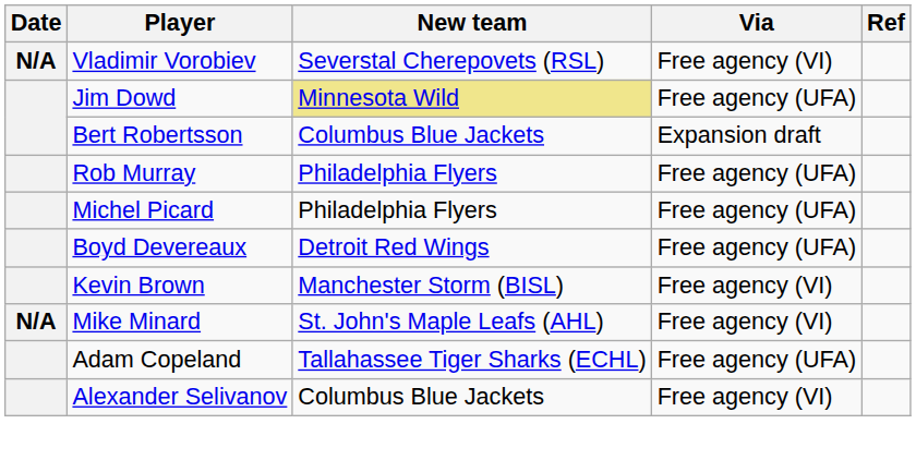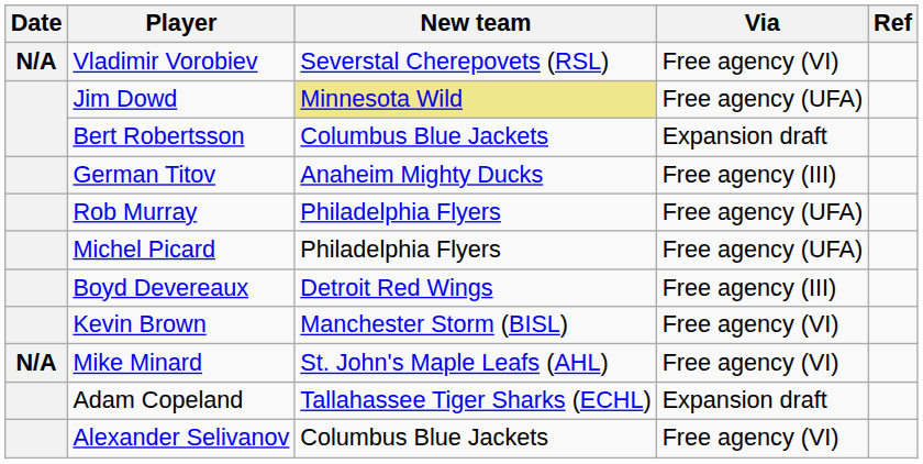+ row: German Titov | Anaheim Mighty Ducks | Free agency (III)
Boyd Devereaux | Via: Free agency (UFA) -> Free agency (III)
Adam Copeland | Via: Free agency (UFA) -> Expansion draft
